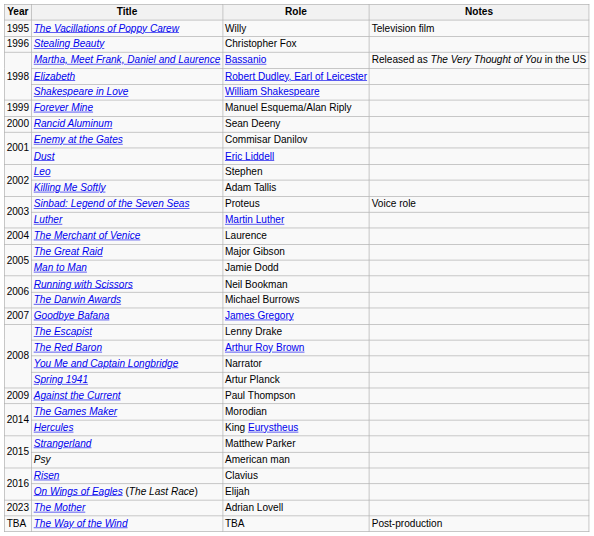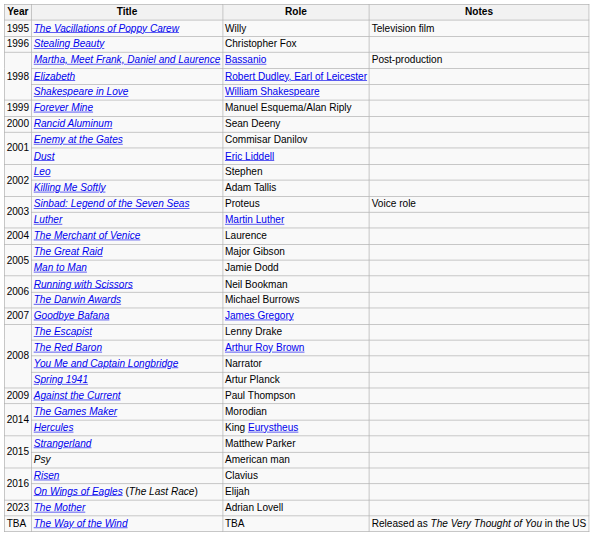Martha, Meet Frank, Daniel and Laurence | Notes: Released as The Very Thought of You in the US -> Post-production
The Way of the Wind | Notes: Post-production -> Released as The Very Thought of You in the US
